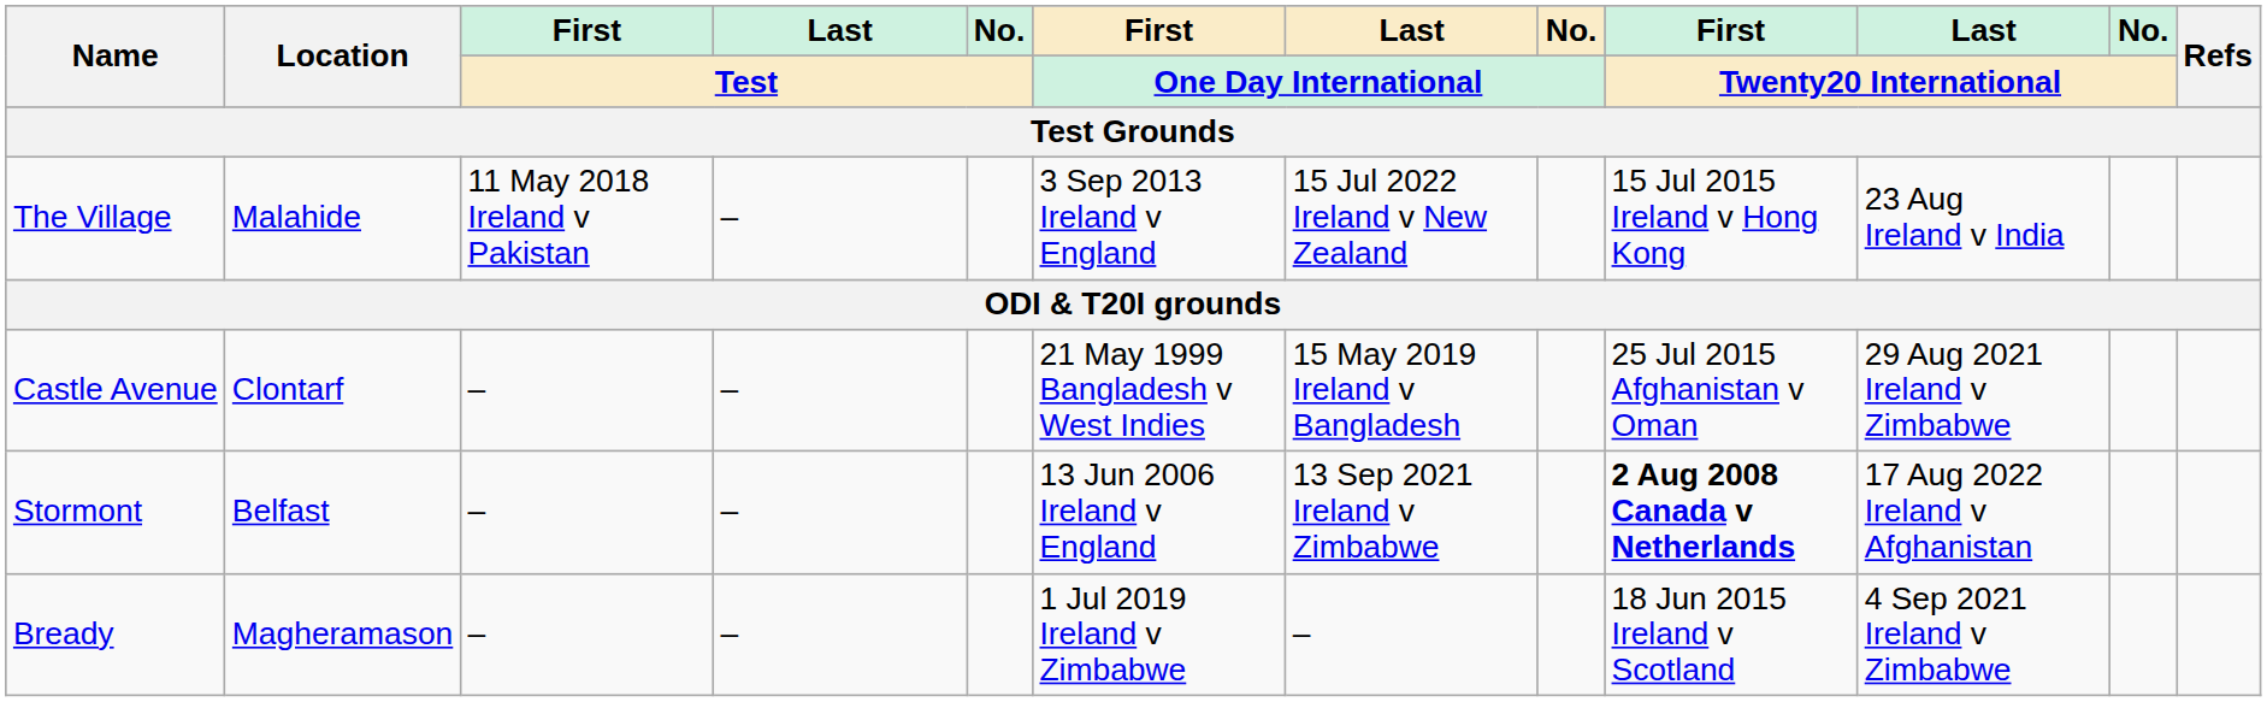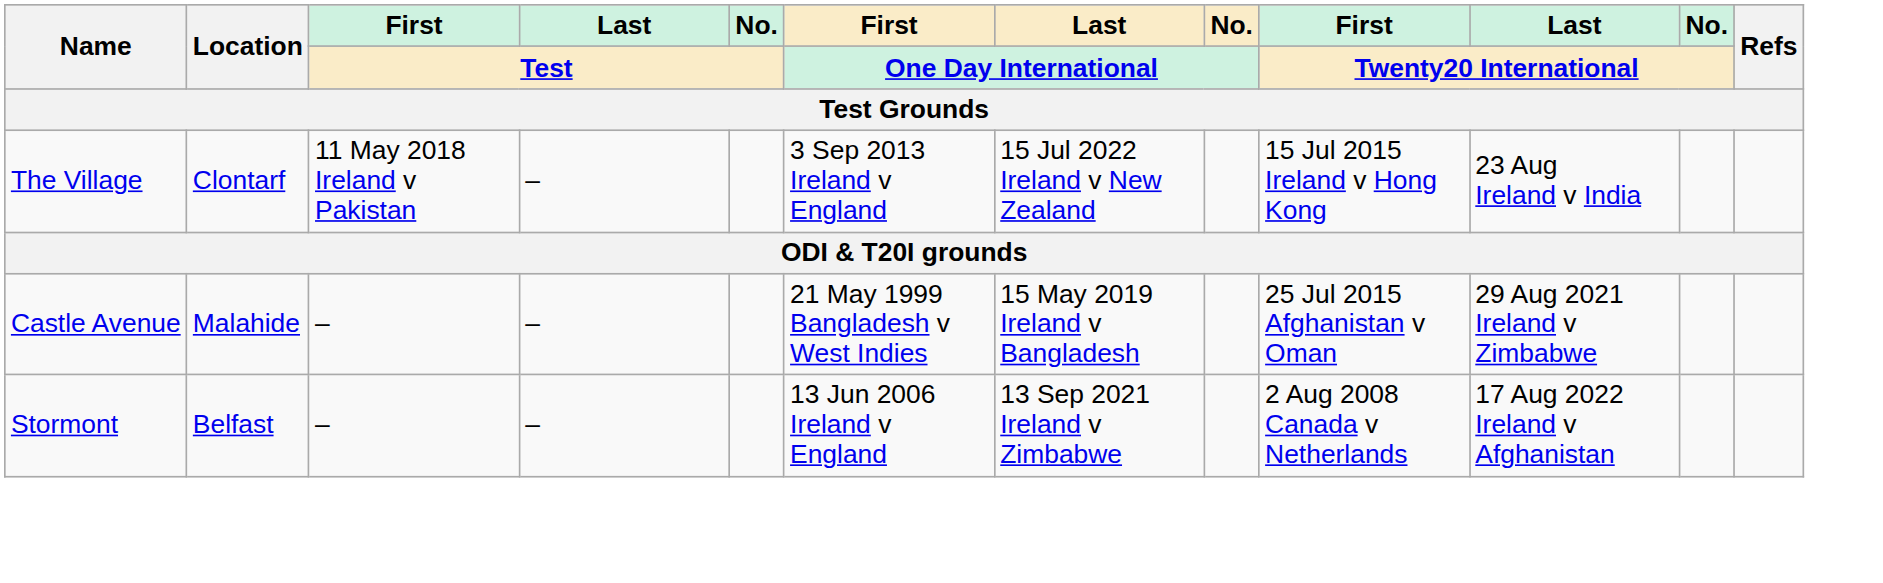The Village | Location: Malahide -> Clontarf
Castle Avenue | Location: Clontarf -> Malahide
Stormont | First / Twenty20 International: bold -> normal
- row: Bready | Magheramason | – | – | 1 Jul 2019 Ireland v Zimbabwe | – | 18 Jun 2015 Ireland v Scotland | 4 Sep 2021 Ireland v Zimbabwe
